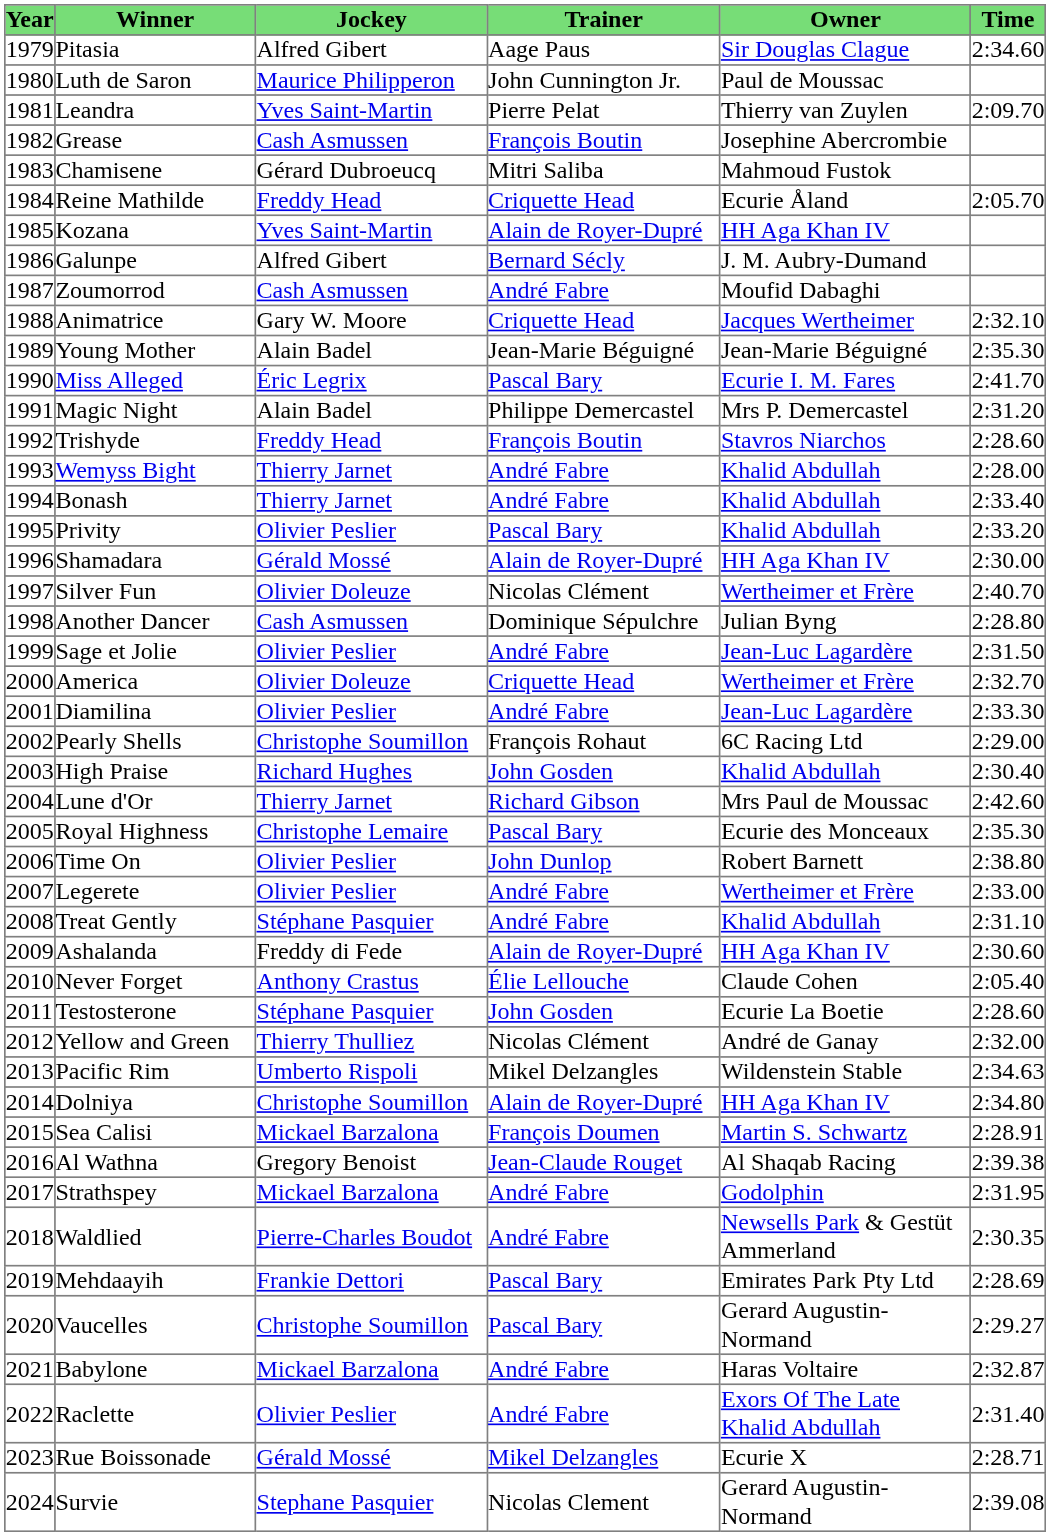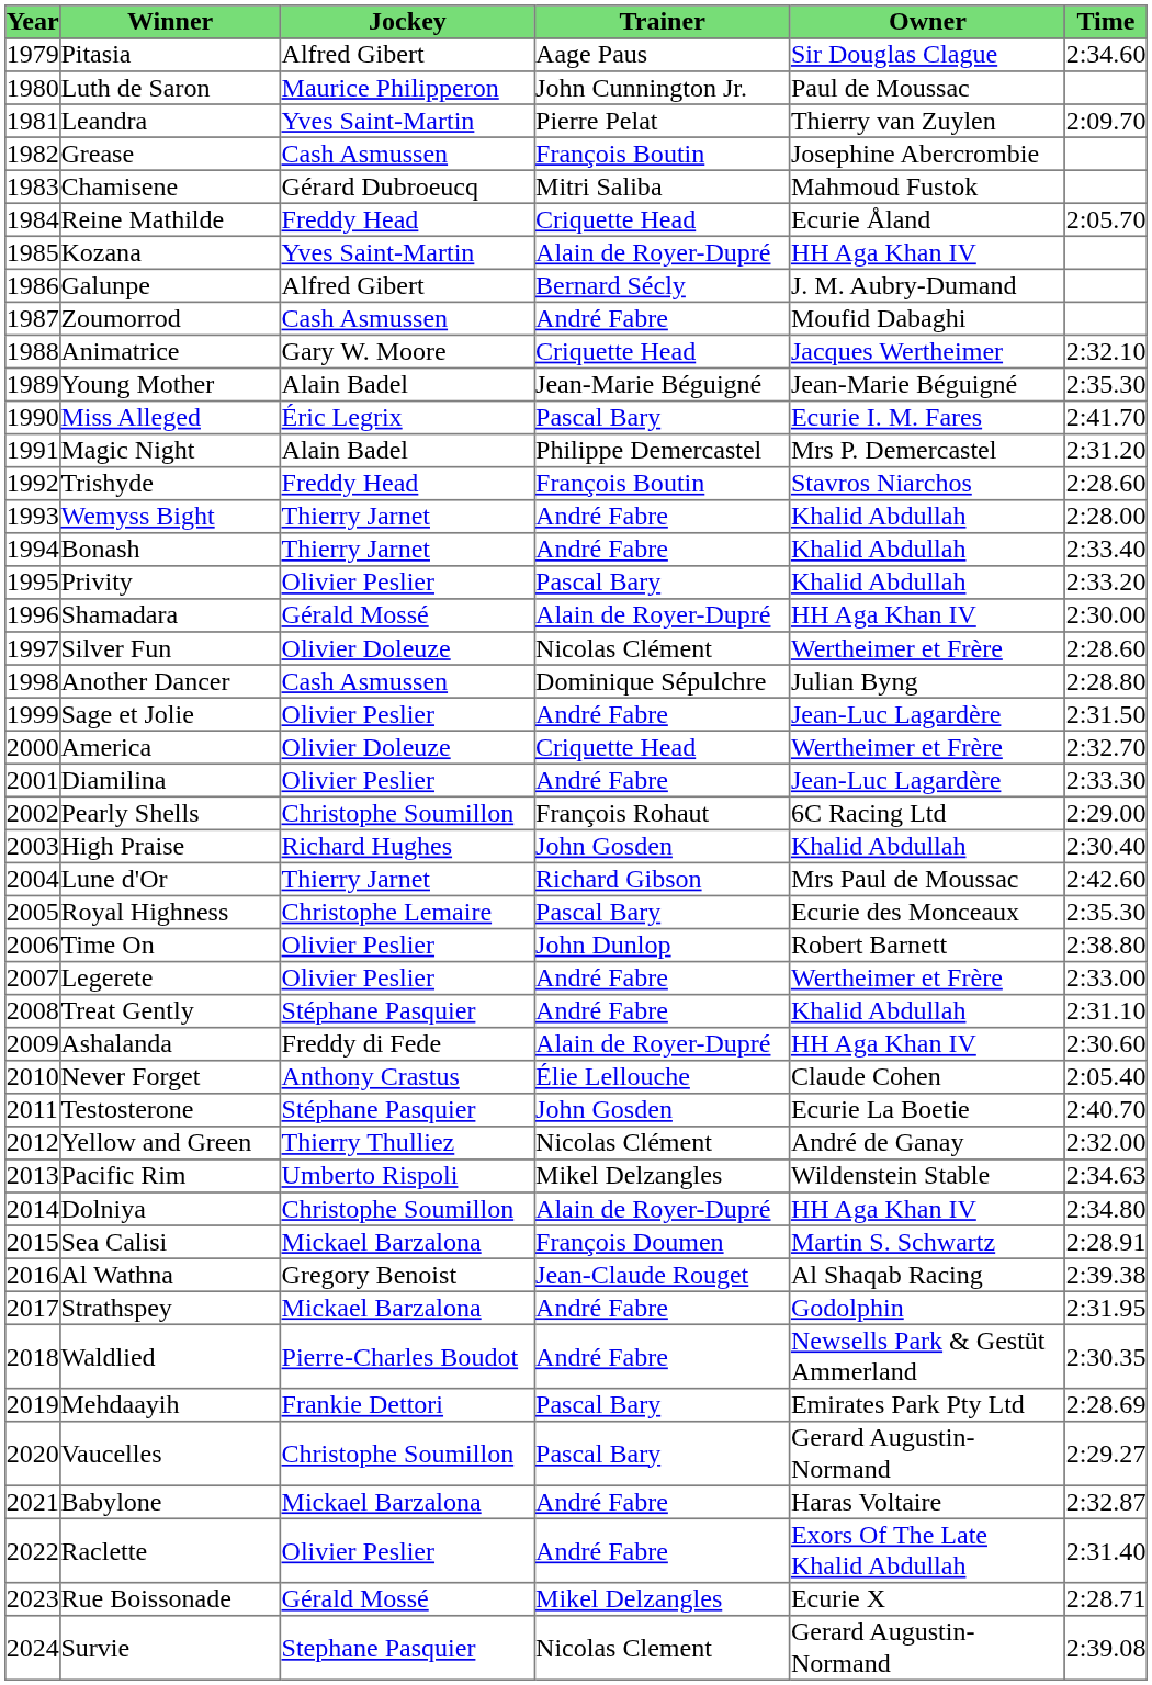Silver Fun | Time: 2:40.70 -> 2:28.60
Testosterone | Time: 2:28.60 -> 2:40.70
